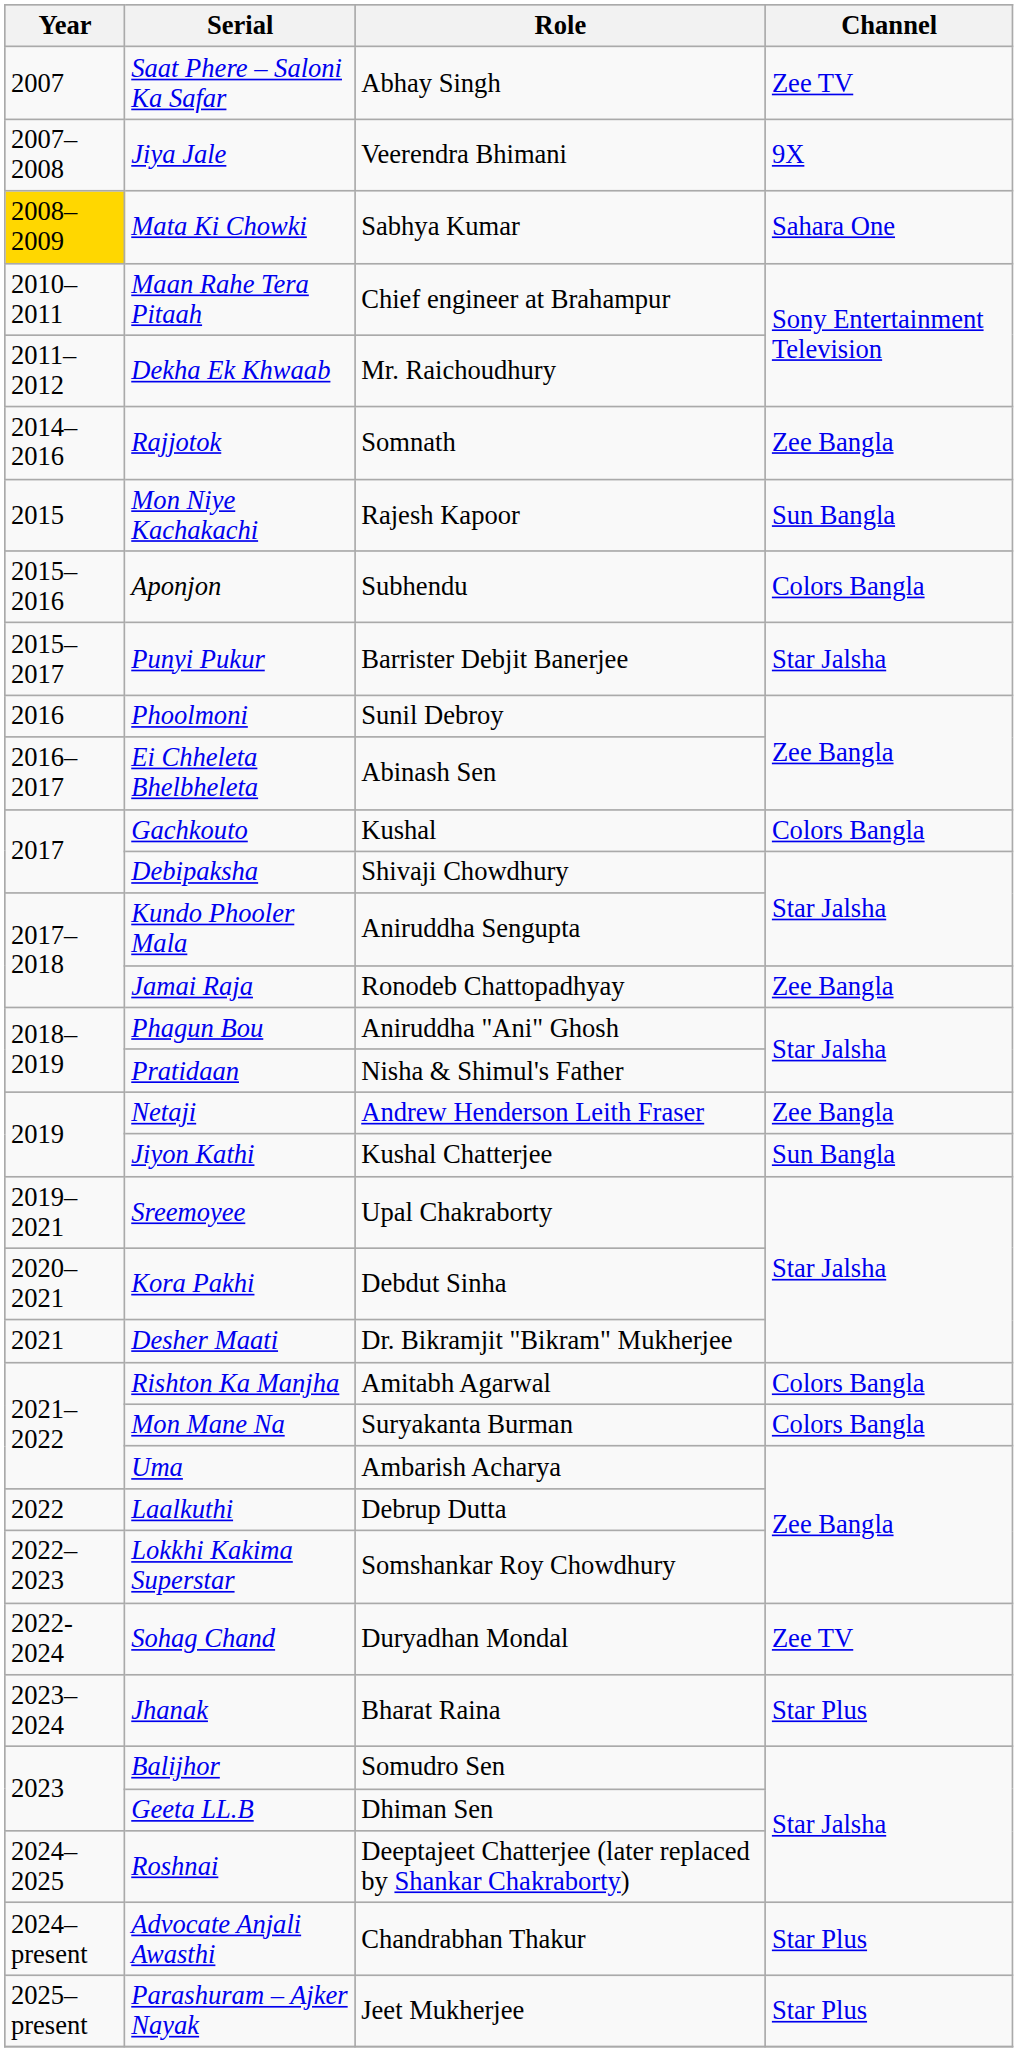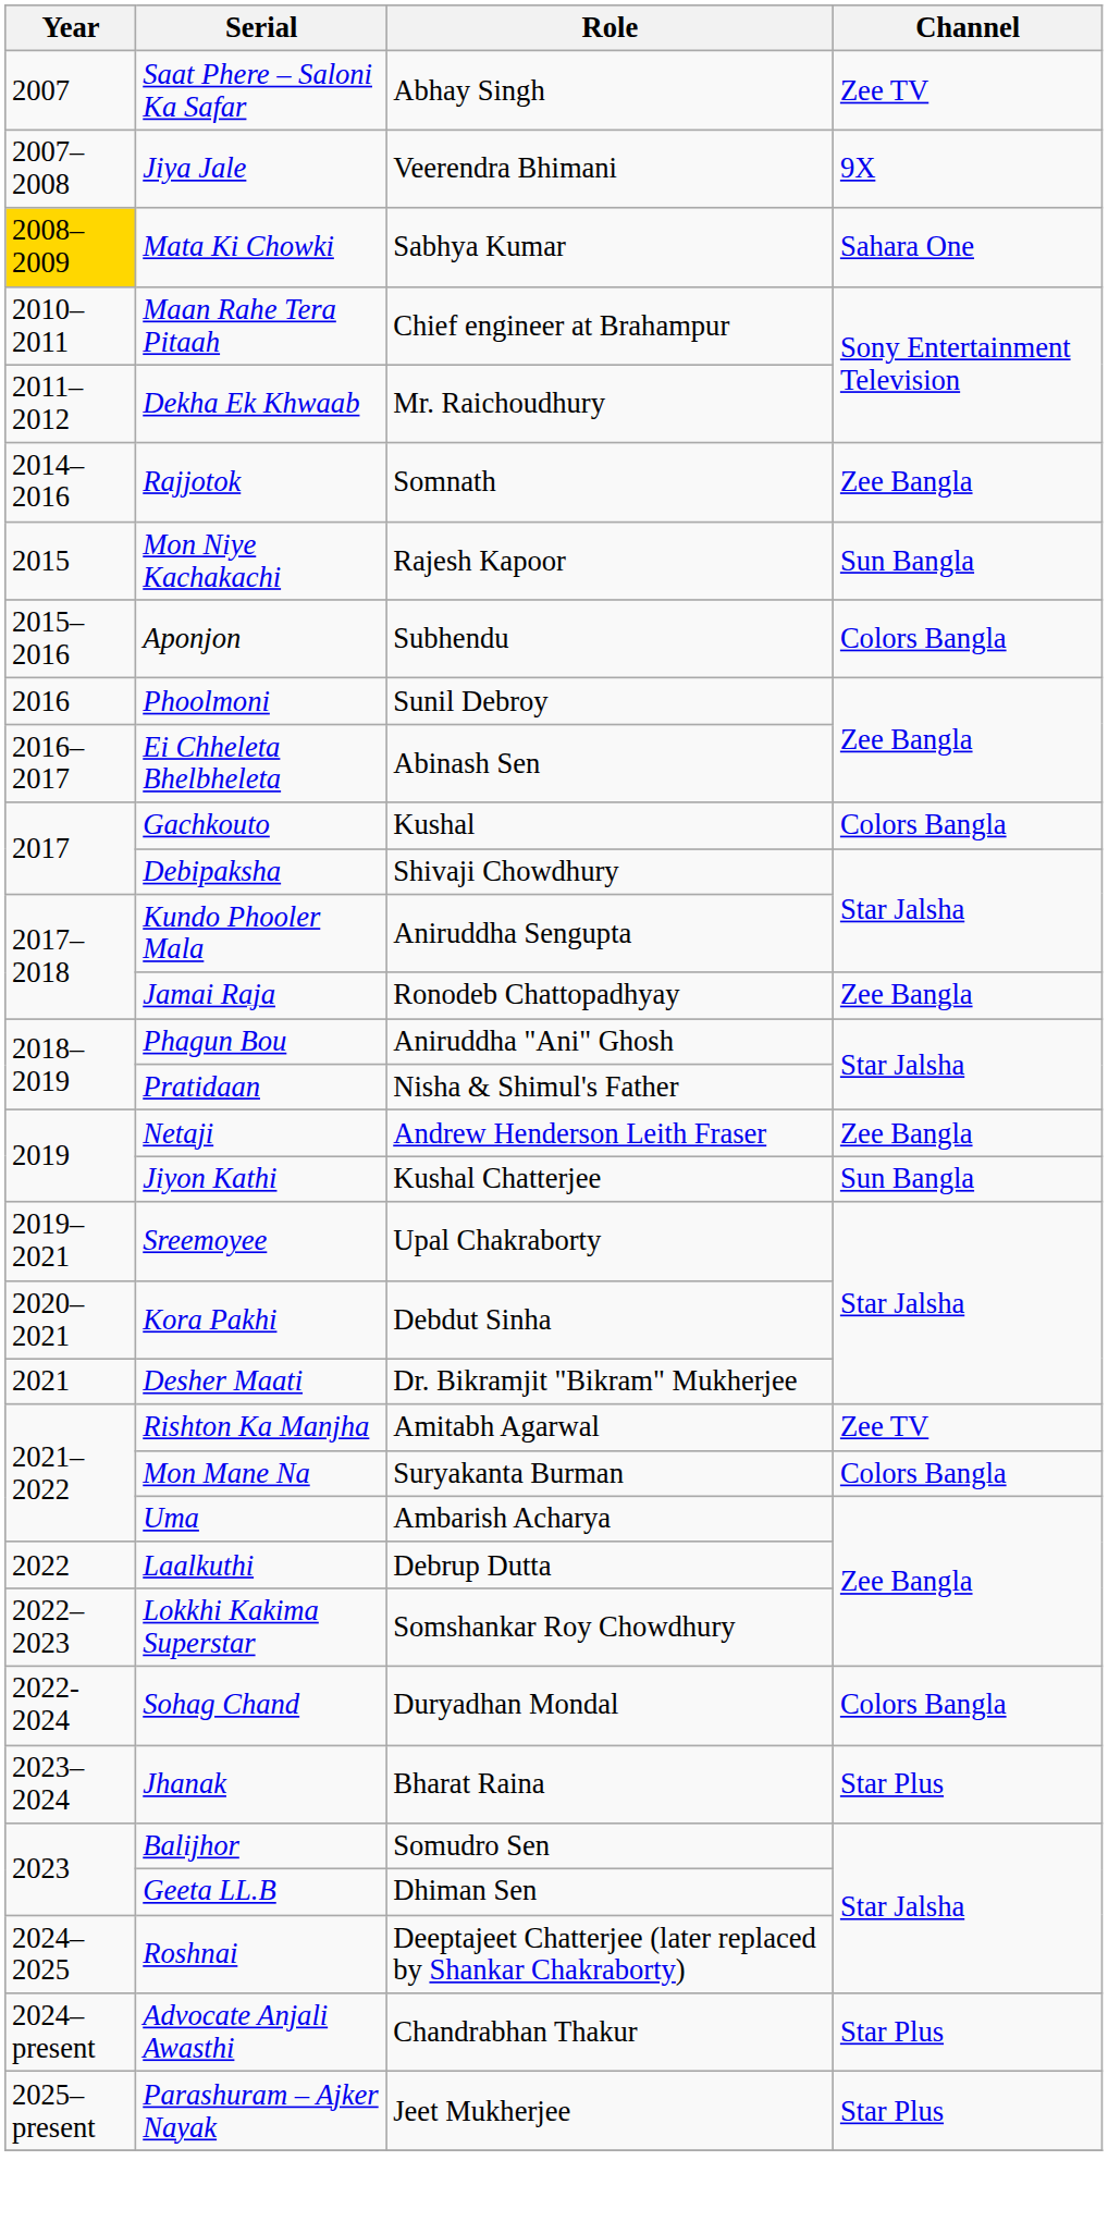- row: 2015–2017 | Punyi Pukur | Barrister Debjit Banerjee | Star Jalsha
Rishton Ka Manjha | Channel: Colors Bangla -> Zee TV
Sohag Chand | Channel: Zee TV -> Colors Bangla
